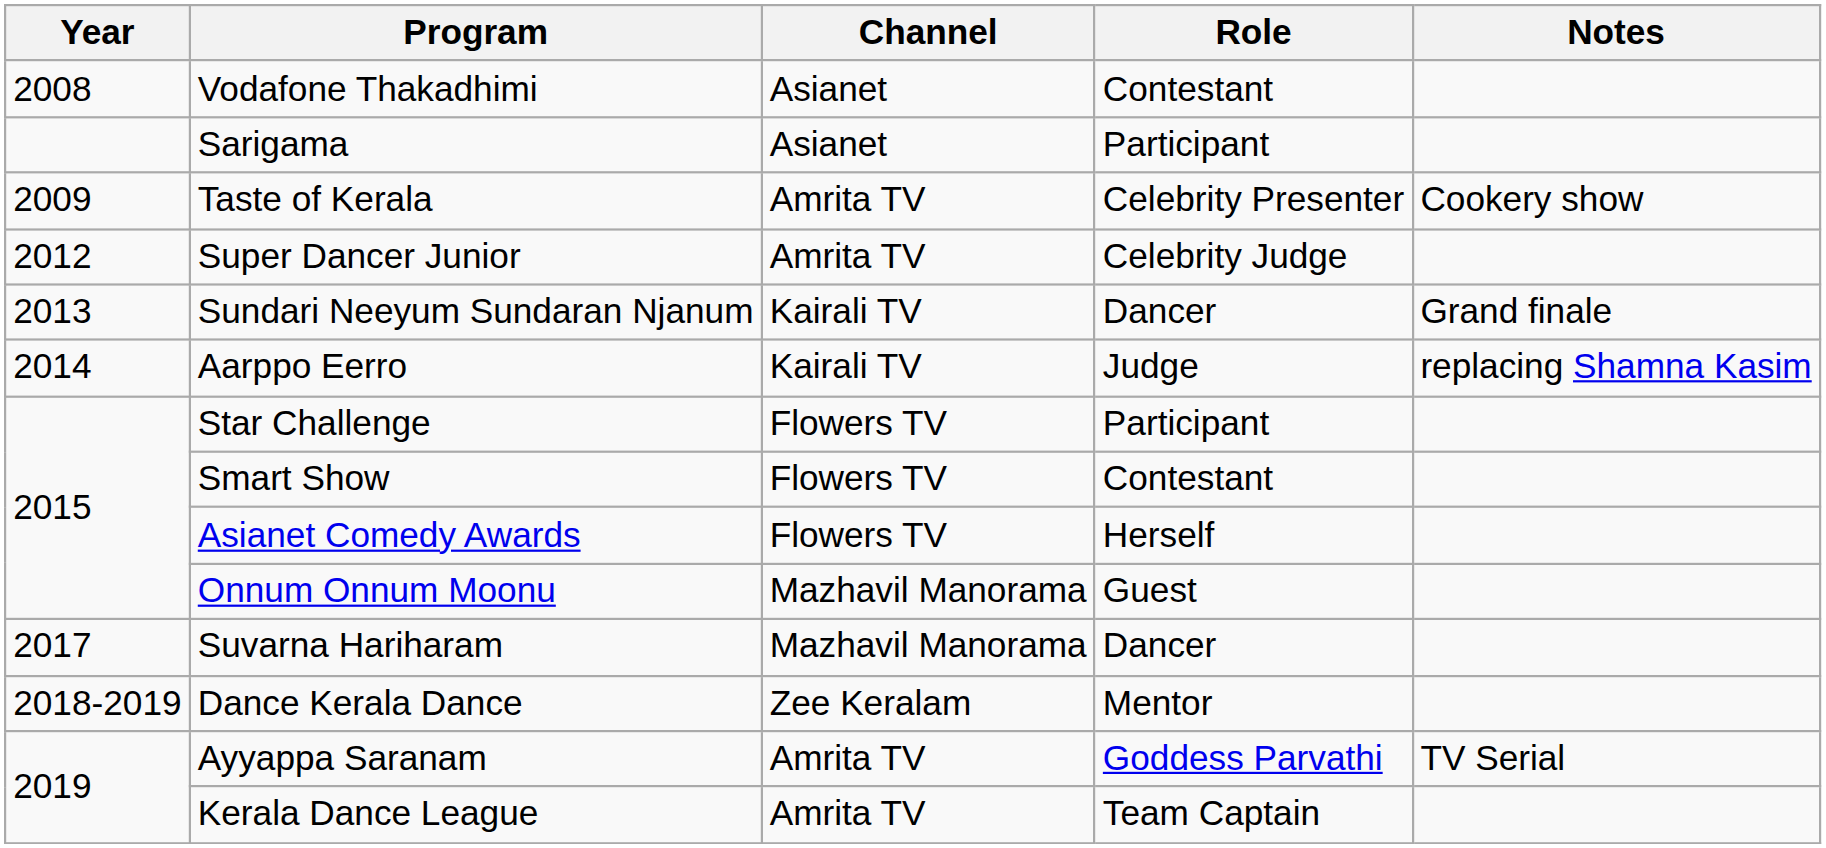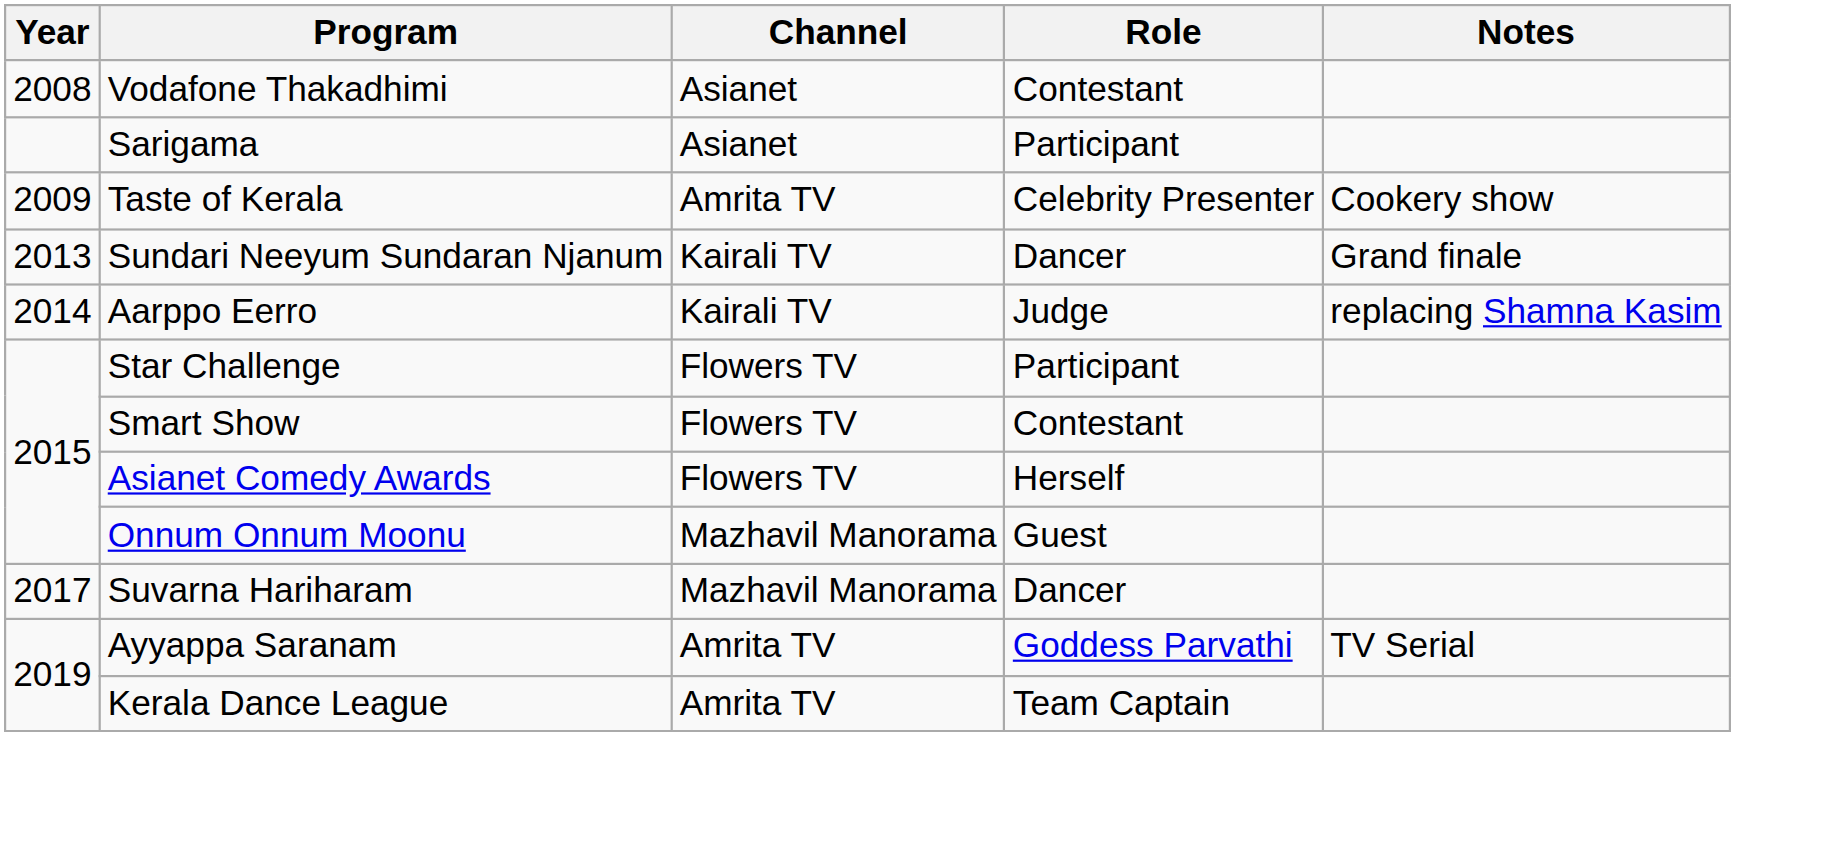- row: 2012 | Super Dancer Junior | Amrita TV | Celebrity Judge
- row: 2018-2019 | Dance Kerala Dance | Zee Keralam | Mentor
